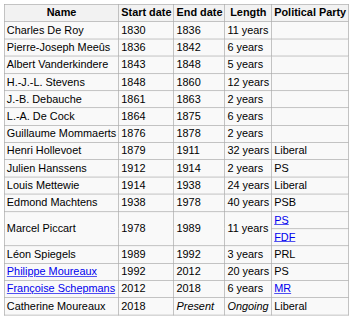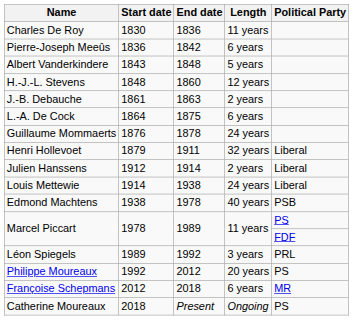Guillaume Mommaerts | Length: 2 years -> 24 years
Julien Hanssens | column 5: PS -> Liberal
Catherine Moureaux | column 5: Liberal -> PS
